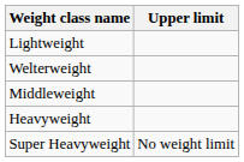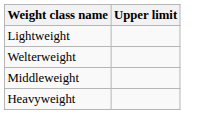- row: Super Heavyweight | No weight limit
